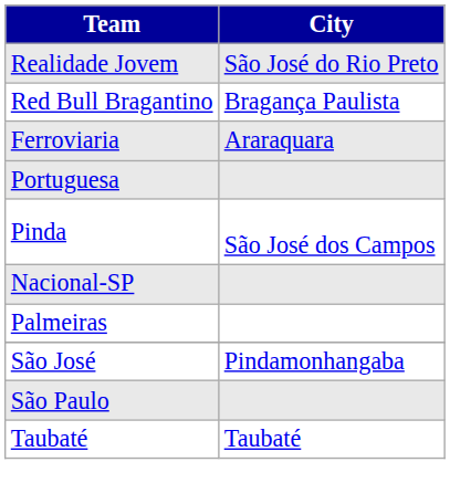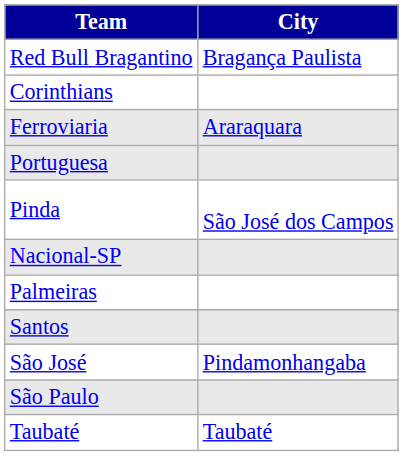- row: Realidade Jovem | São José do Rio Preto
+ row: Corinthians
+ row: Santos
